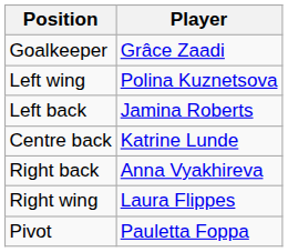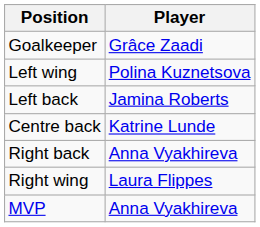- row: Pivot | Pauletta Foppa
+ row: MVP | Anna Vyakhireva
